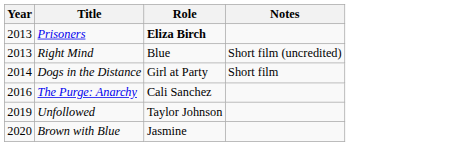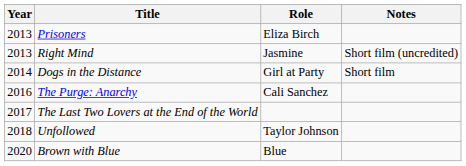Prisoners | Role: bold -> normal
Right Mind | Role: Blue -> Jasmine
+ row: 2017 | The Last Two Lovers at the End of the World
Unfollowed | Year: 2019 -> 2018
Brown with Blue | Role: Jasmine -> Blue
